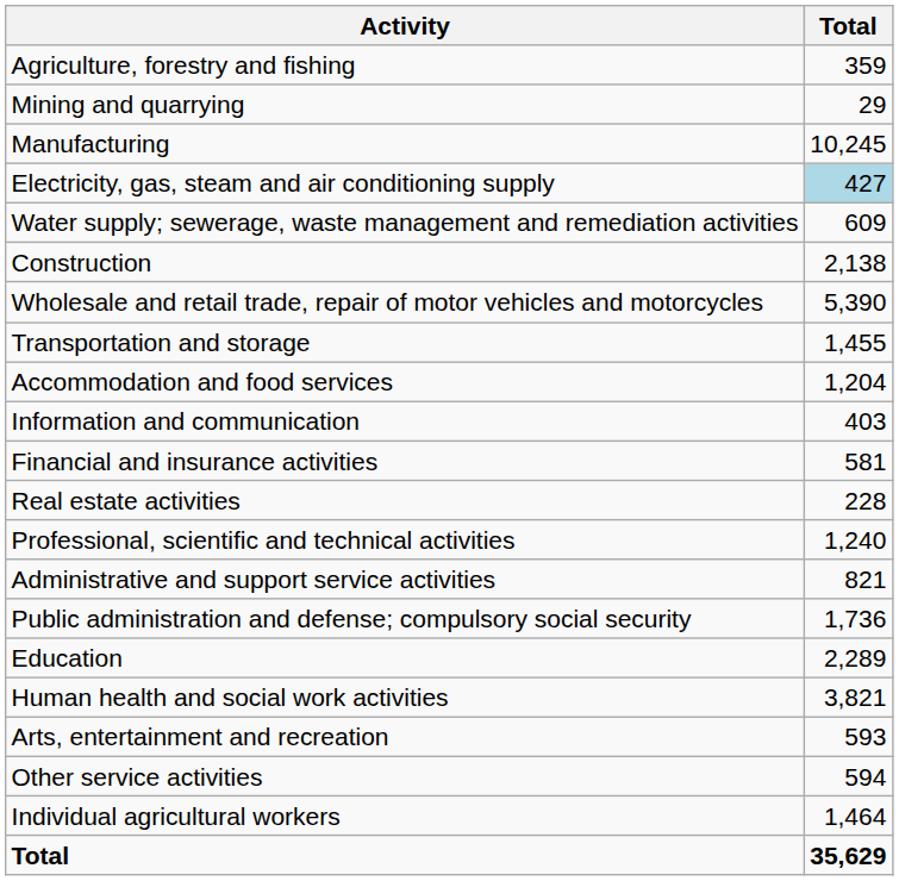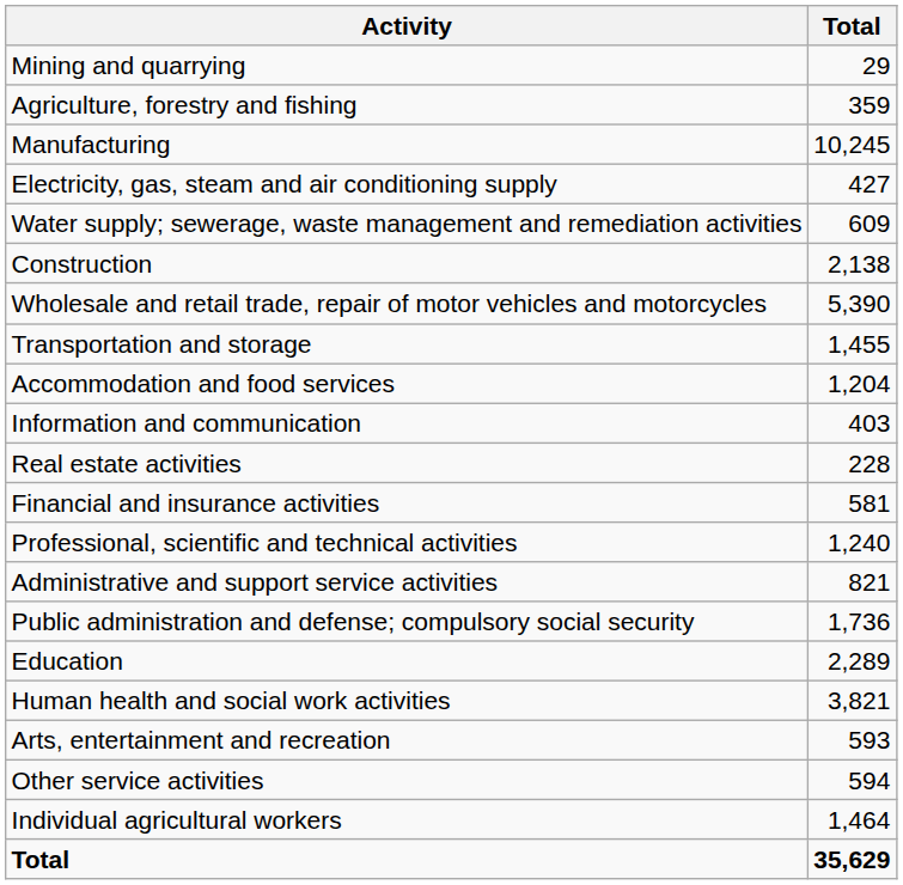rows swapped: Agriculture, forestry and fishing <-> Mining and quarrying
Electricity, gas, steam and air conditioning supply | Total: lightblue background -> no background
rows swapped: Financial and insurance activities <-> Real estate activities
